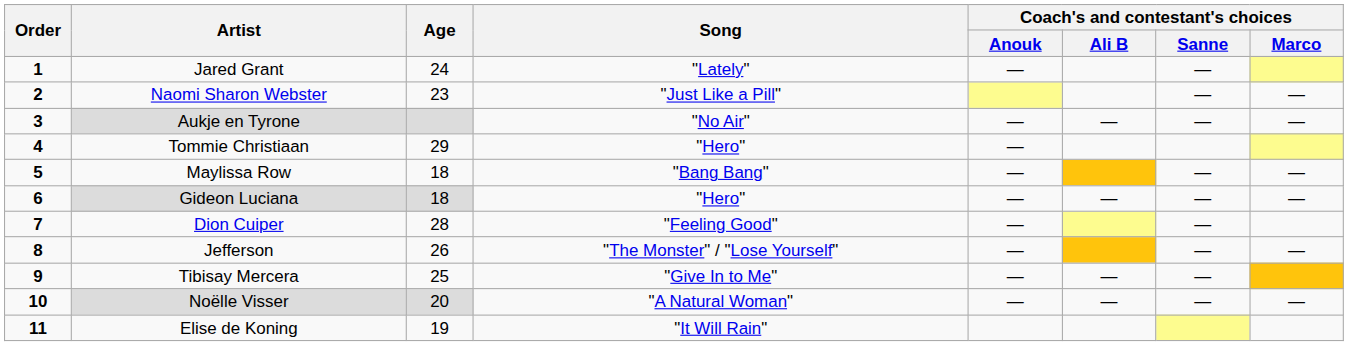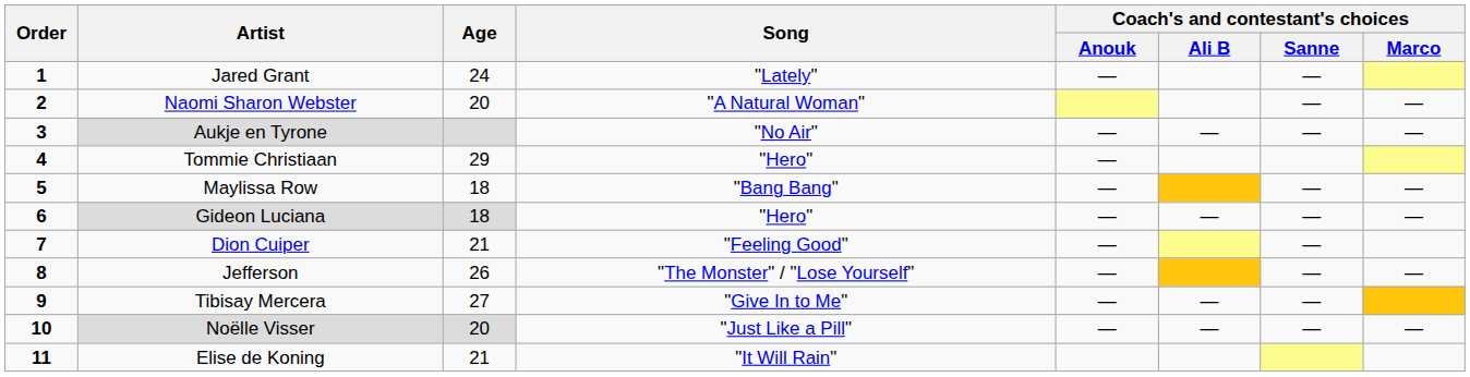Naomi Sharon Webster | Age: 23 -> 20
Naomi Sharon Webster | Song: "Just Like a Pill" -> "A Natural Woman"
Dion Cuiper | Age: 28 -> 21
Tibisay Mercera | Age: 25 -> 27
Noëlle Visser | Song: "A Natural Woman" -> "Just Like a Pill"
Elise de Koning | Age: 19 -> 21
